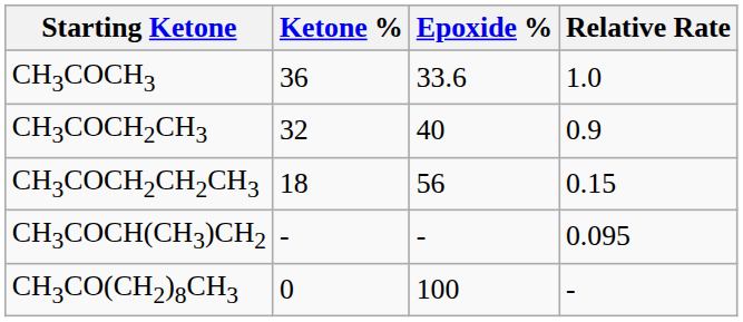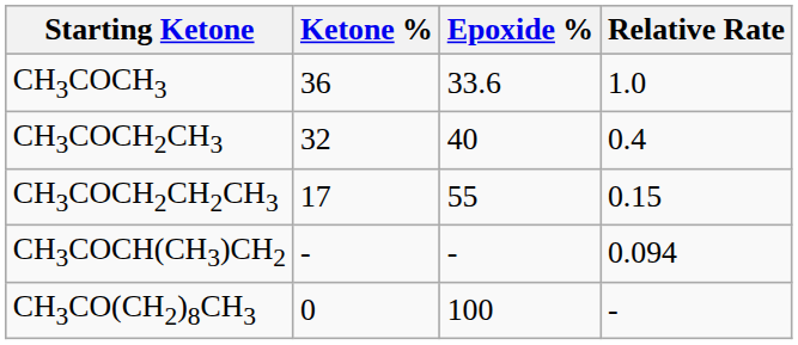CH3COCH2CH3 | Relative Rate: 0.9 -> 0.4
CH3COCH2CH2CH3 | Ketone %: 18 -> 17
CH3COCH2CH2CH3 | Epoxide %: 56 -> 55
CH3COCH(CH3)CH2 | Relative Rate: 0.095 -> 0.094
